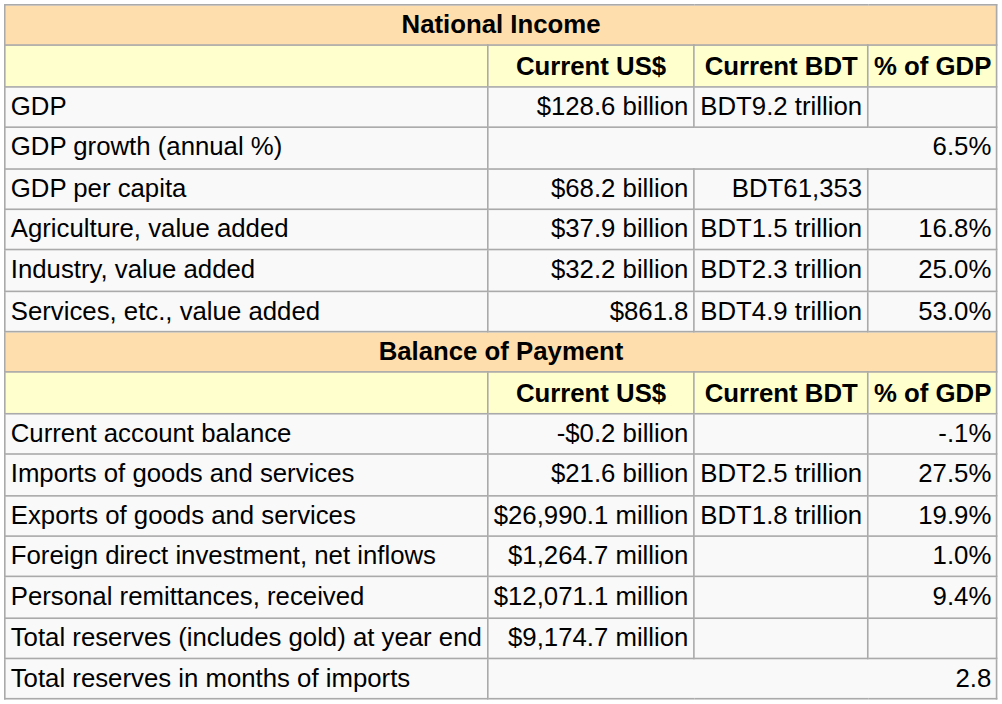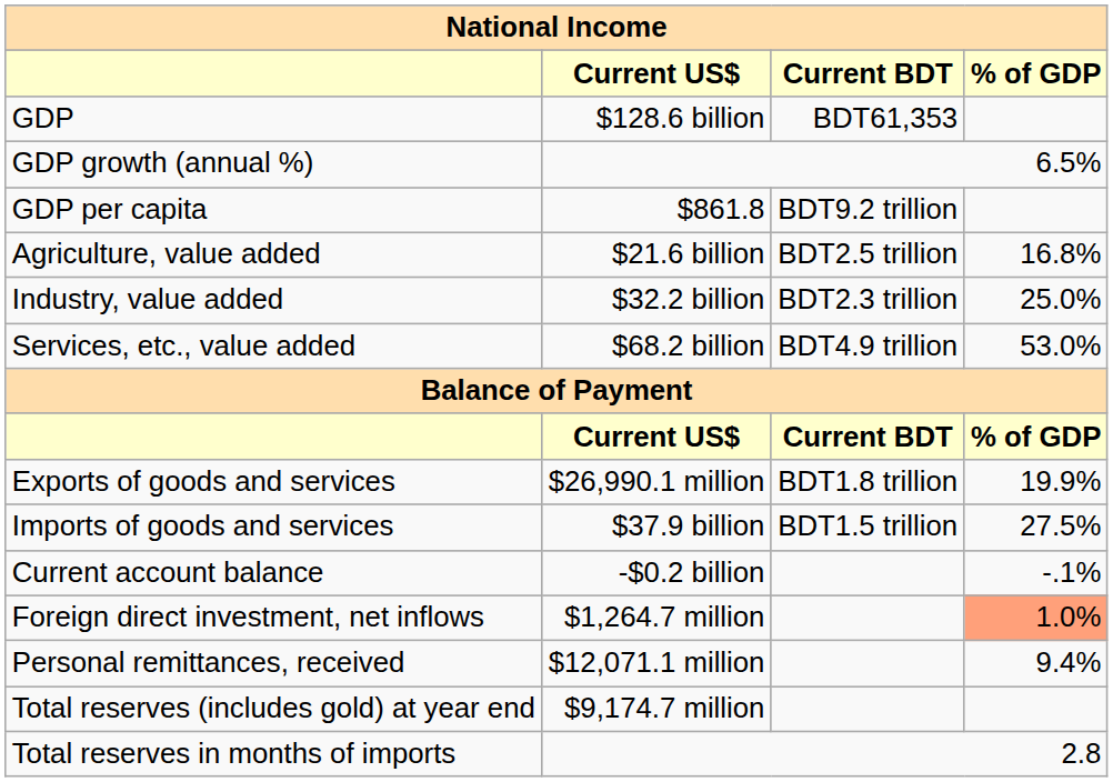GDP | Current BDT: BDT9.2 trillion -> BDT61,353
GDP per capita | Current US$: $68.2 billion -> $861.8
GDP per capita | Current BDT: BDT61,353 -> BDT9.2 trillion
Agriculture, value added | Current US$: $37.9 billion -> $21.6 billion
Agriculture, value added | Current BDT: BDT1.5 trillion -> BDT2.5 trillion
Services, etc., value added | Current US$: $861.8 -> $68.2 billion
rows swapped: Current account balance <-> Exports of goods and services
Imports of goods and services | Current US$: $21.6 billion -> $37.9 billion
Imports of goods and services | Current BDT: BDT2.5 trillion -> BDT1.5 trillion
Foreign direct investment, net inflows | % of GDP: no background -> lightsalmon background
